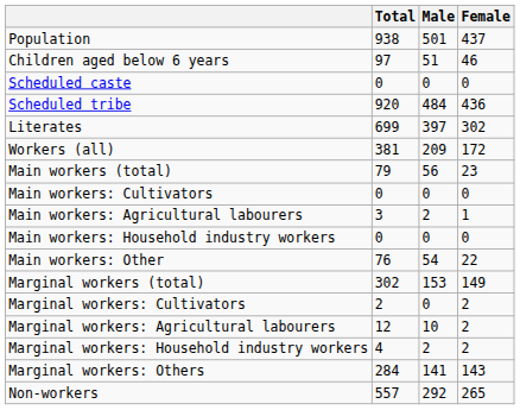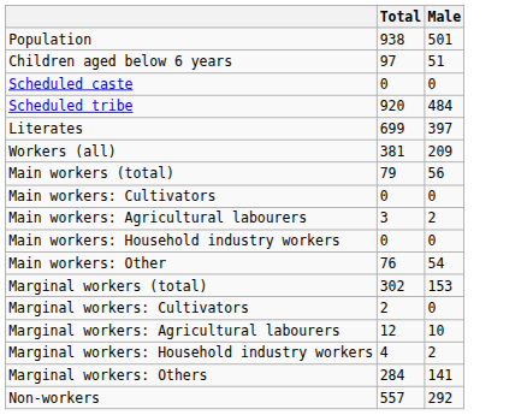- column: Female | 437 | 46 | 0 | 436 | 302 | 172 | 23 | 0 | 1 | 0 | 22 | 149 | 2 | 2 | 2 | 143 | 265
